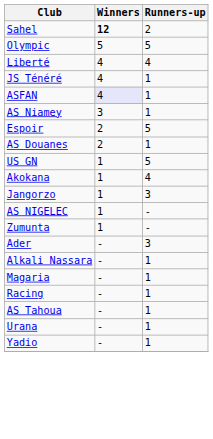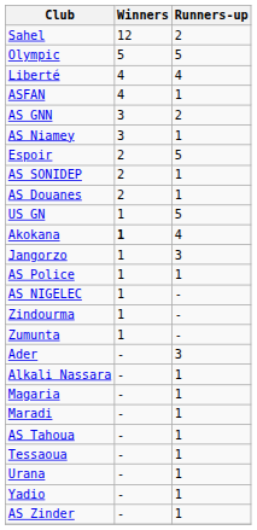Sahel | Winners: bold -> normal
- row: JS Ténéré | 4 | 1
ASFAN | Winners: lavender background -> no background
+ row: AS GNN | 3 | 2
+ row: AS SONIDEP | 2 | 1
Akokana | Winners: normal -> bold
+ row: AS Police | 1 | 1
+ row: Zindourma | 1 | -
+ row: Maradi | - | 1
- row: Racing | - | 1
+ row: Tessaoua | - | 1
+ row: AS Zinder | - | 1
